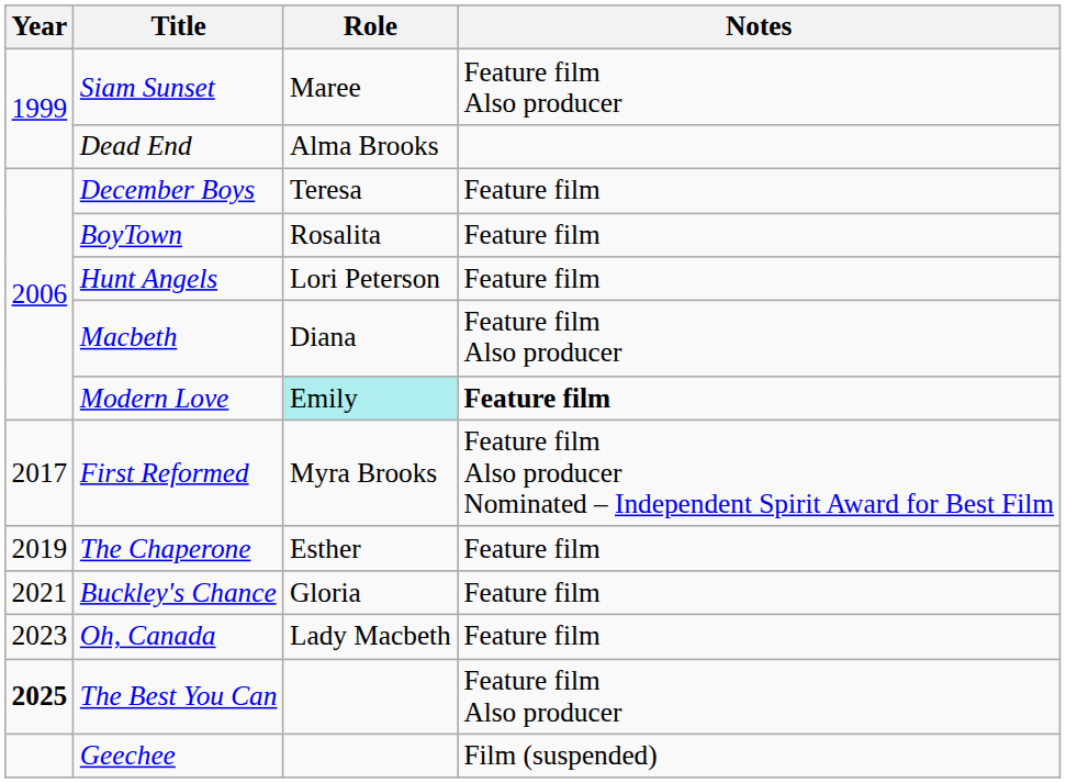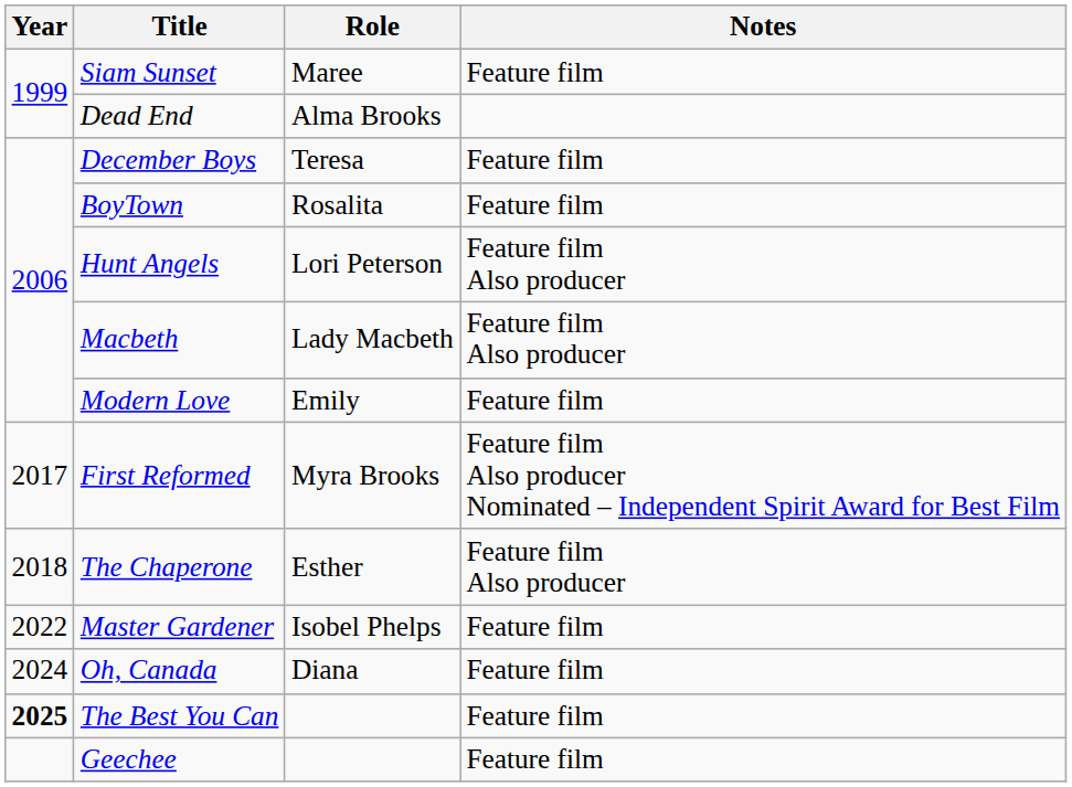Siam Sunset | Notes: Feature film Also producer -> Feature film
Hunt Angels | Notes: Feature film -> Feature film Also producer
Macbeth | Role: Diana -> Lady Macbeth
Modern Love | Role: paleturquoise background -> no background
Modern Love | Notes: bold -> normal
The Chaperone | Year: 2019 -> 2018
The Chaperone | Notes: Feature film -> Feature film Also producer
- row: 2021 | Buckley's Chance | Gloria | Feature film
+ row: 2022 | Master Gardener | Isobel Phelps | Feature film
Oh, Canada | Year: 2023 -> 2024
Oh, Canada | Role: Lady Macbeth -> Diana
The Best You Can | Notes: Feature film Also producer -> Feature film
Geechee | Notes: Film (suspended) -> Feature film
